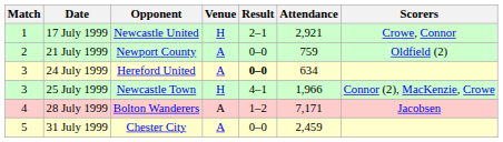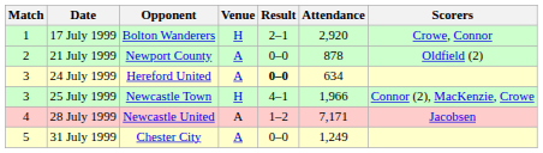17 July 1999 | Opponent: Newcastle United -> Bolton Wanderers
17 July 1999 | Attendance: 2,921 -> 2,920
21 July 1999 | Attendance: 759 -> 878
28 July 1999 | Opponent: Bolton Wanderers -> Newcastle United
31 July 1999 | Attendance: 2,459 -> 1,249
